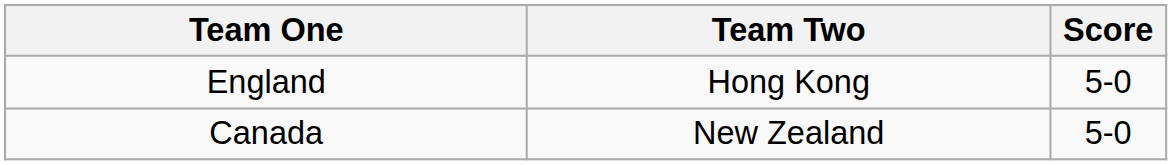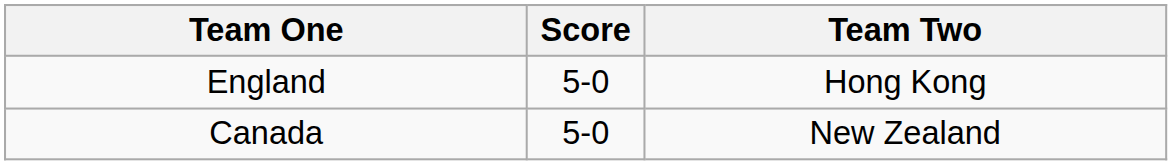columns swapped: Team Two <-> Score
